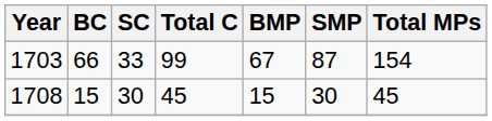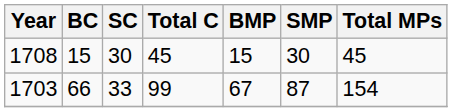rows swapped: 1703 <-> 1708
